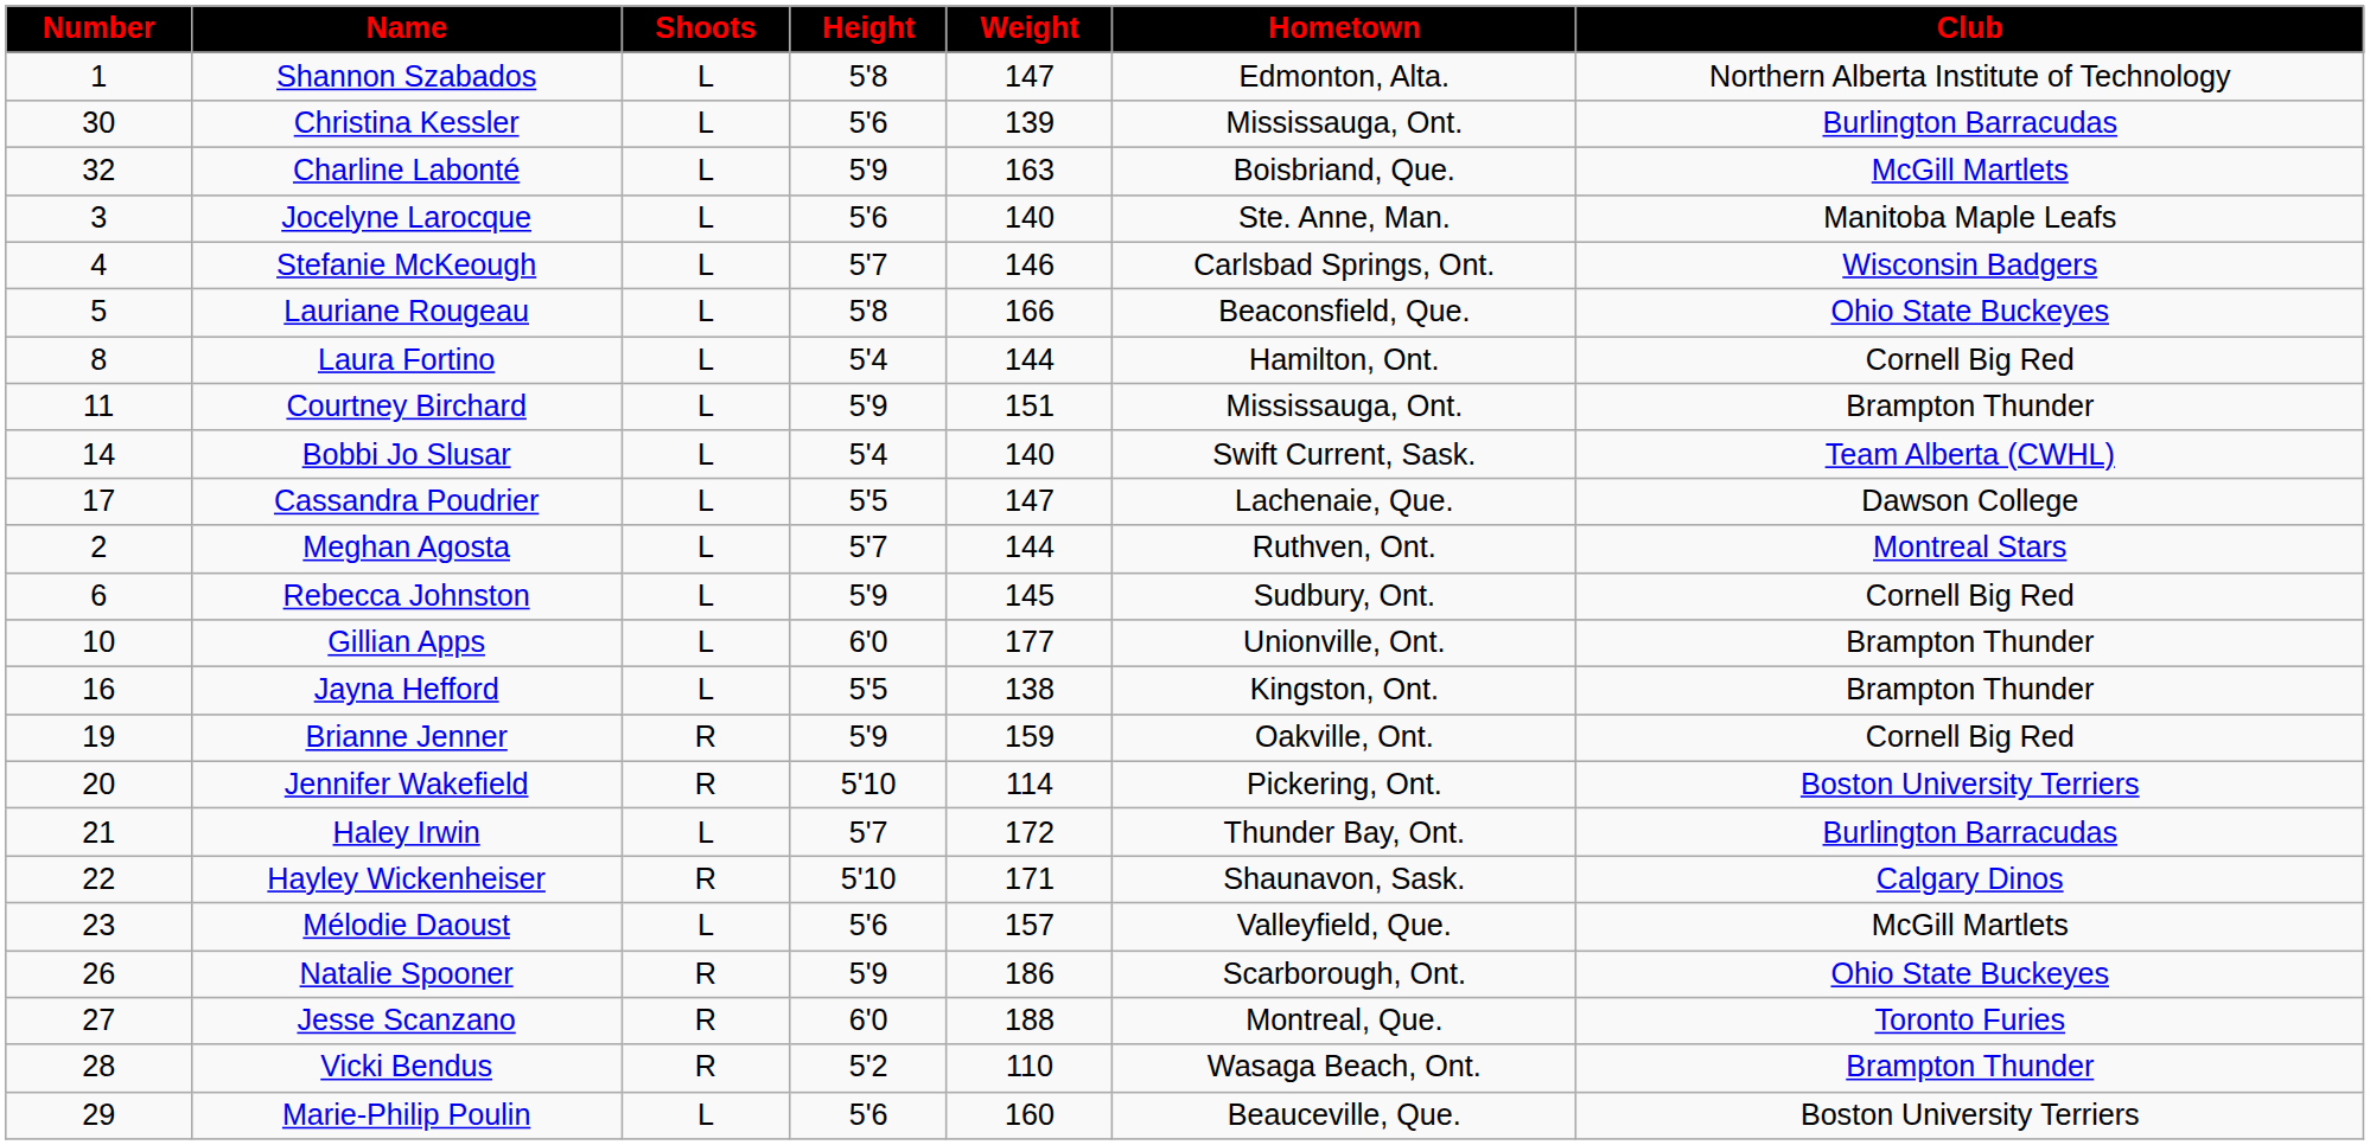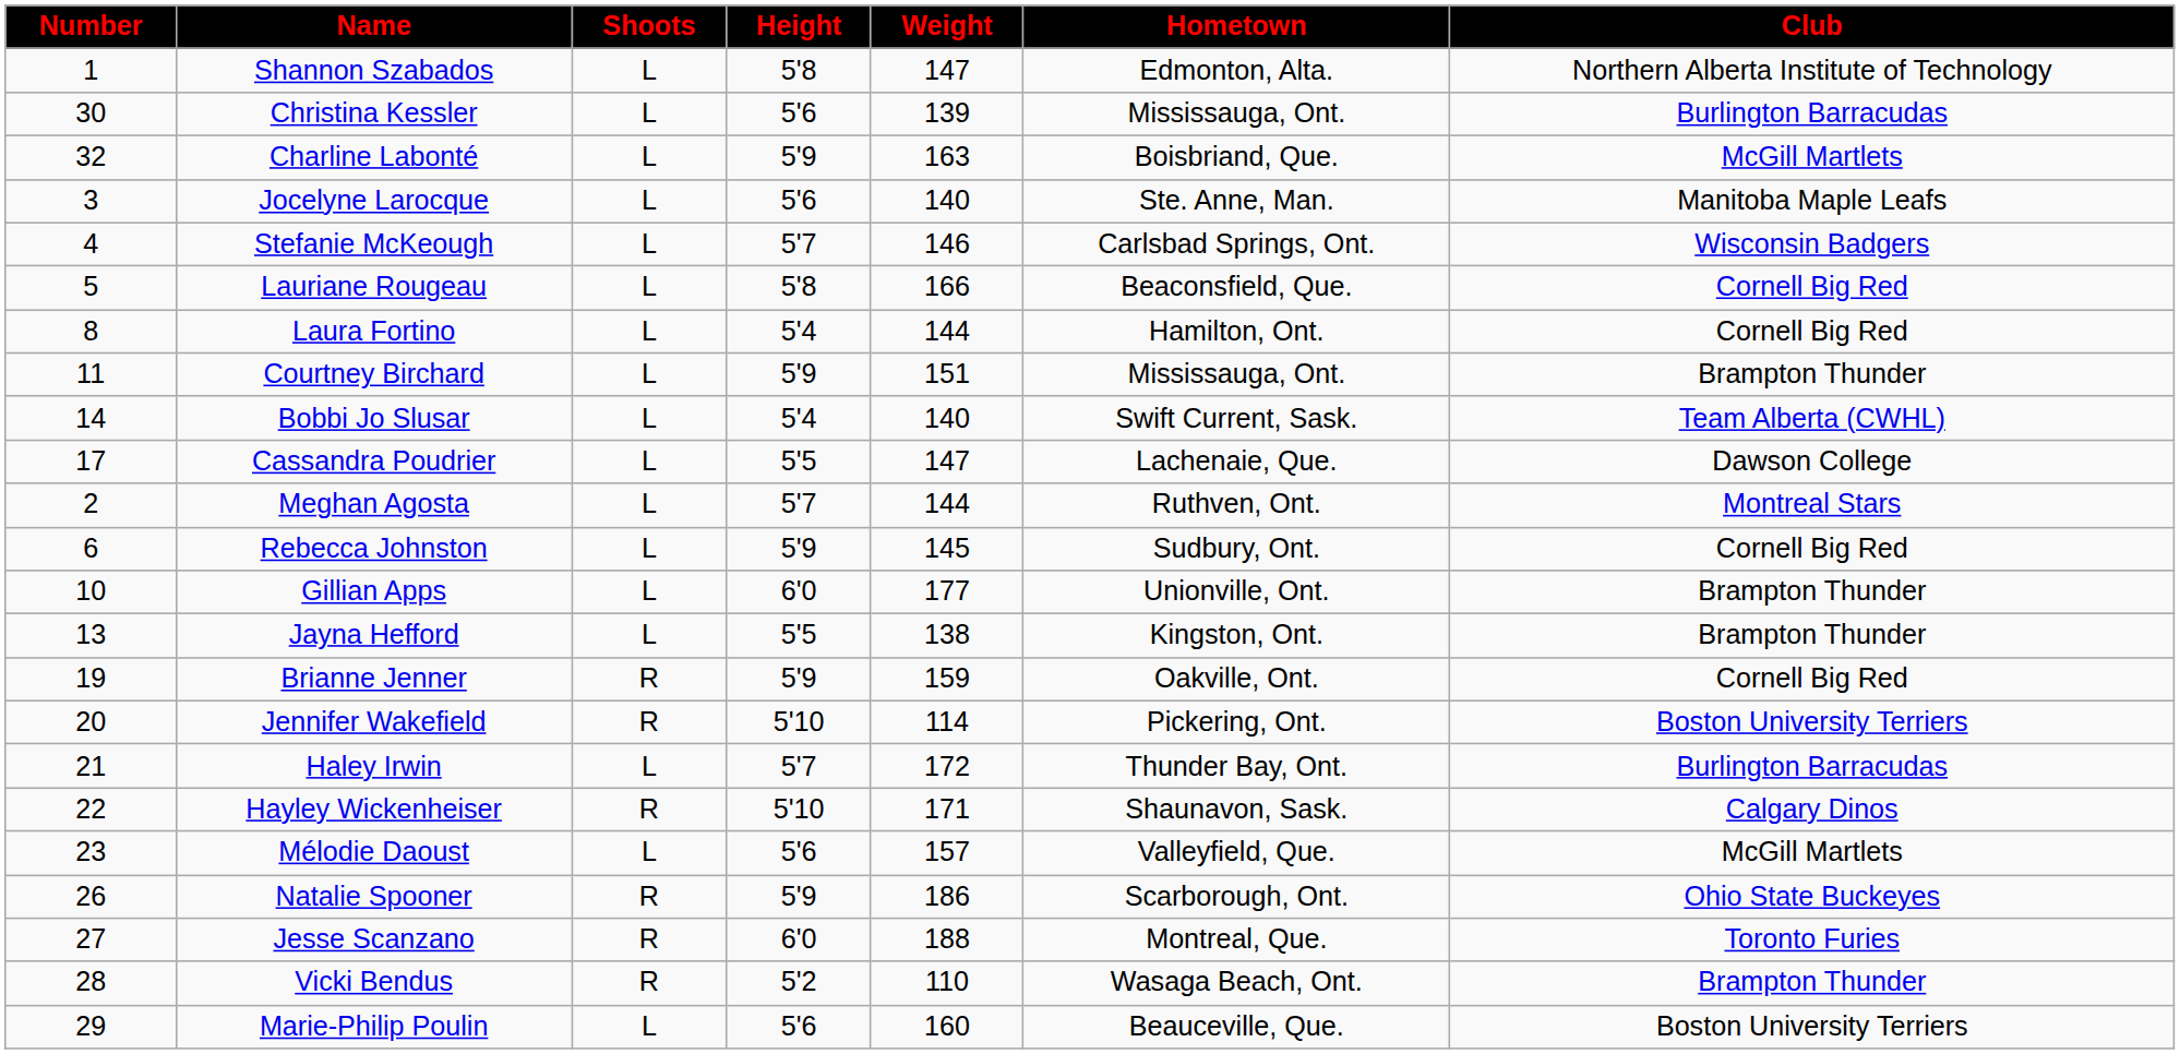Lauriane Rougeau | Club: Ohio State Buckeyes -> Cornell Big Red
Jayna Hefford | Number: 16 -> 13
